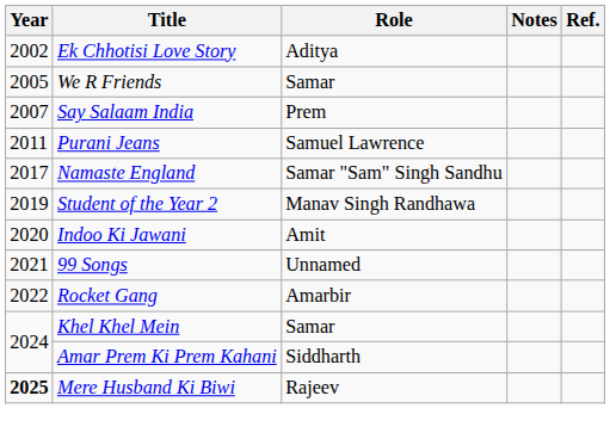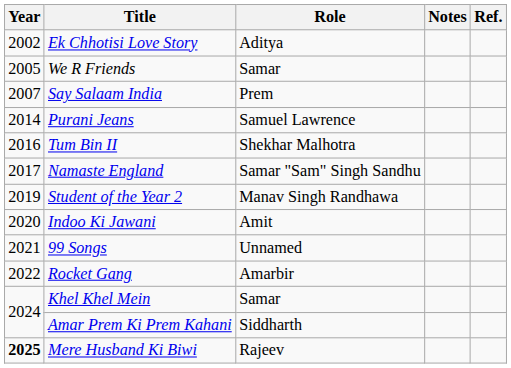Purani Jeans | Year: 2011 -> 2014
+ row: 2016 | Tum Bin II | Shekhar Malhotra
